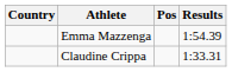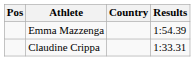columns swapped: Pos <-> Country
